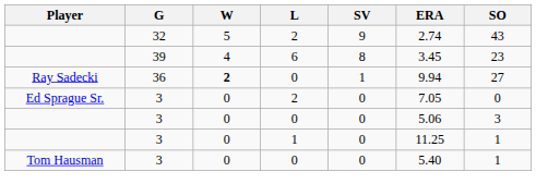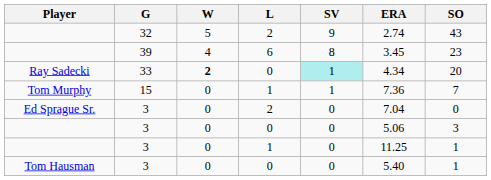Ray Sadecki | G: 36 -> 33
Ray Sadecki | SV: no background -> paleturquoise background
Ray Sadecki | ERA: 9.94 -> 4.34
Ray Sadecki | SO: 27 -> 20
+ row: Tom Murphy | 15 | 0 | 1 | 1 | 7.36 | 7
Ed Sprague Sr. | ERA: 7.05 -> 7.04
